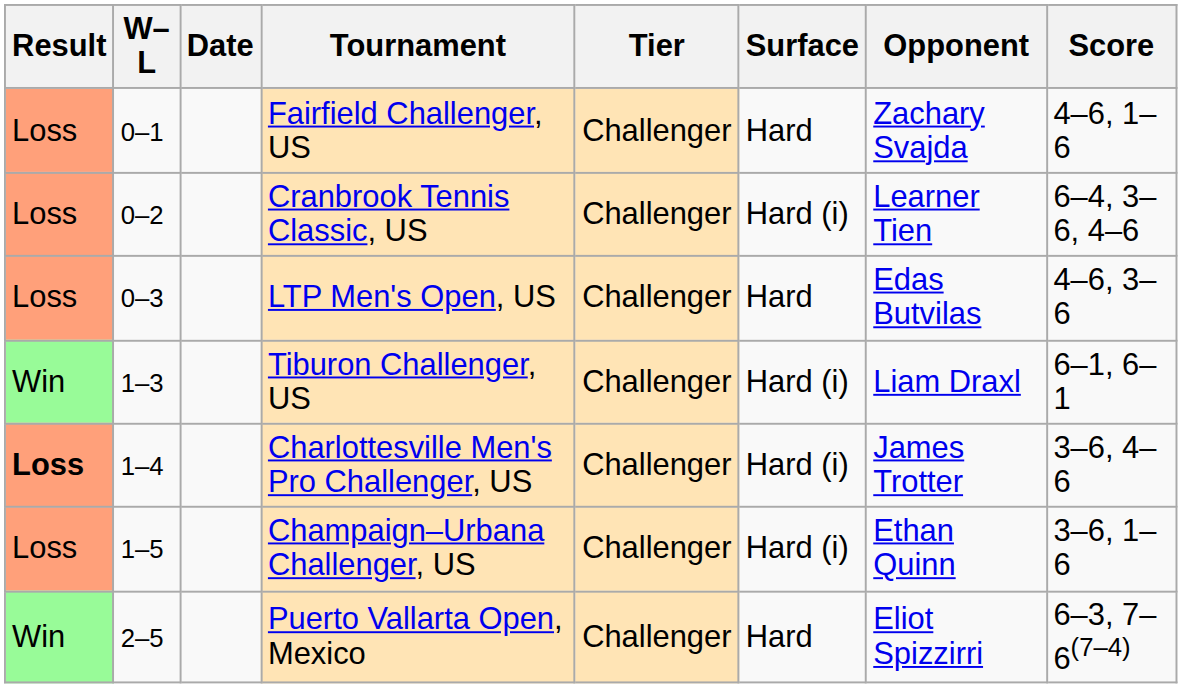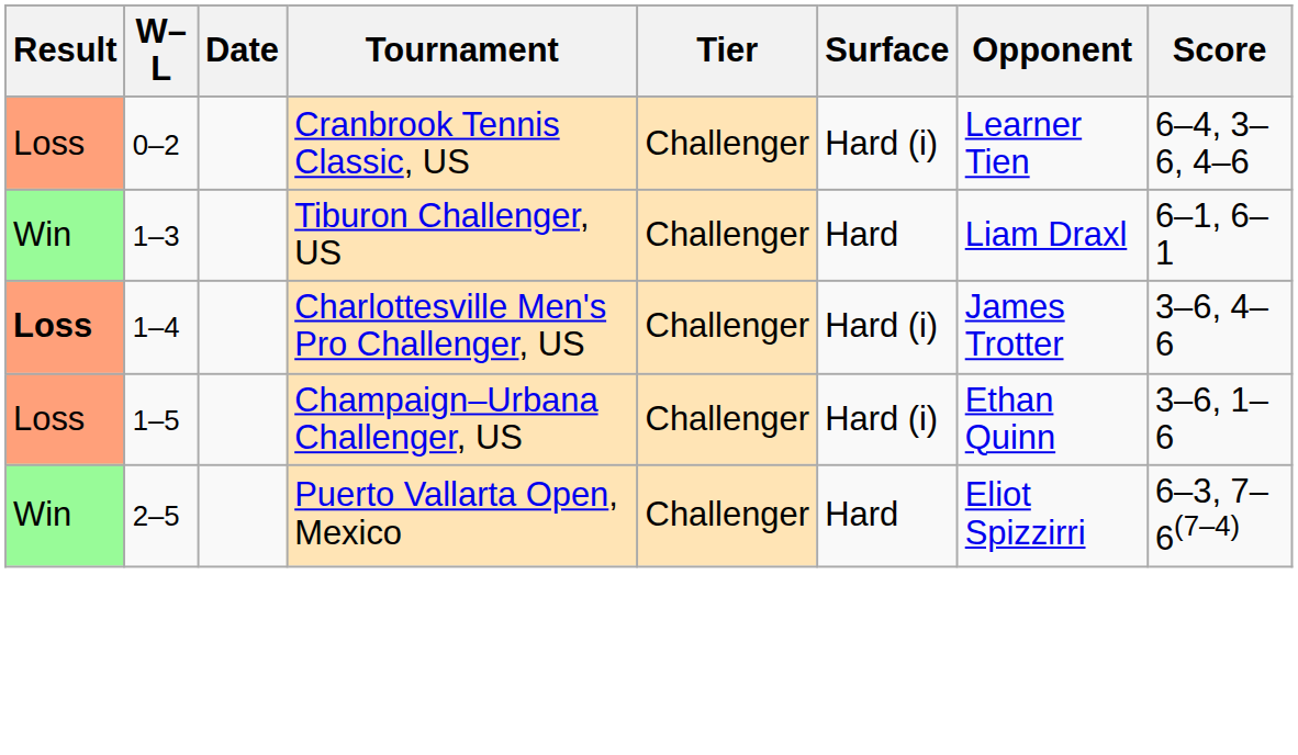- row: Loss | 0–1 | Fairfield Challenger, US | Challenger | Hard | Zachary Svajda | 4–6, 1–6
- row: Loss | 0–3 | LTP Men's Open, US | Challenger | Hard | Edas Butvilas | 4–6, 3–6
Tiburon Challenger, US | Surface: Hard (i) -> Hard
